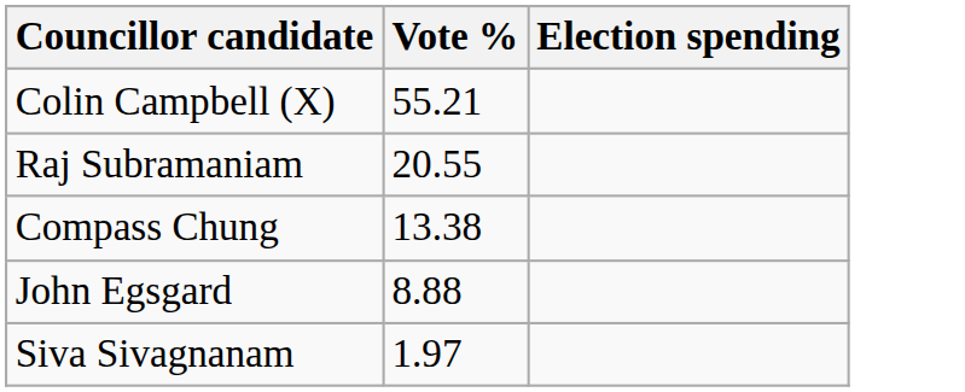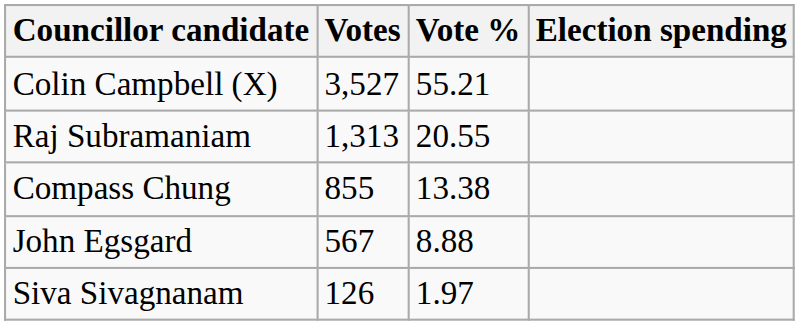+ column: Votes | 3,527 | 1,313 | 855 | 567 | 126
